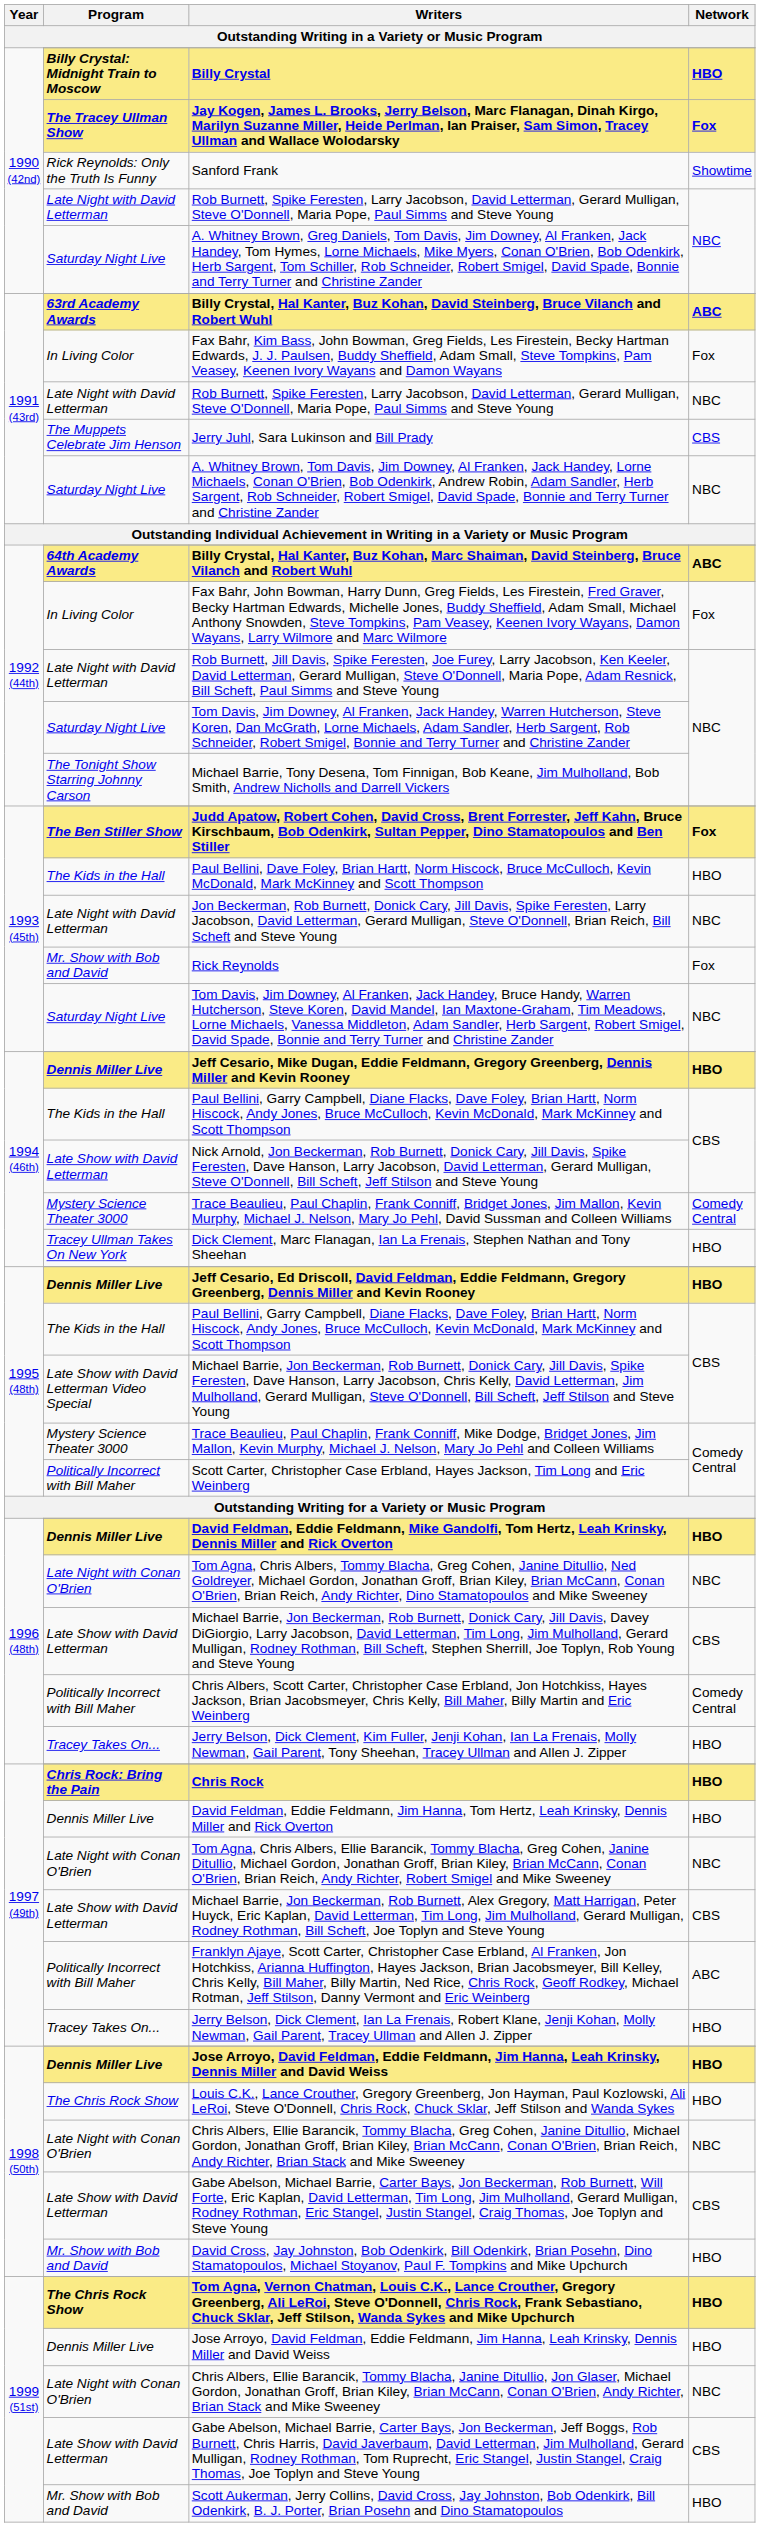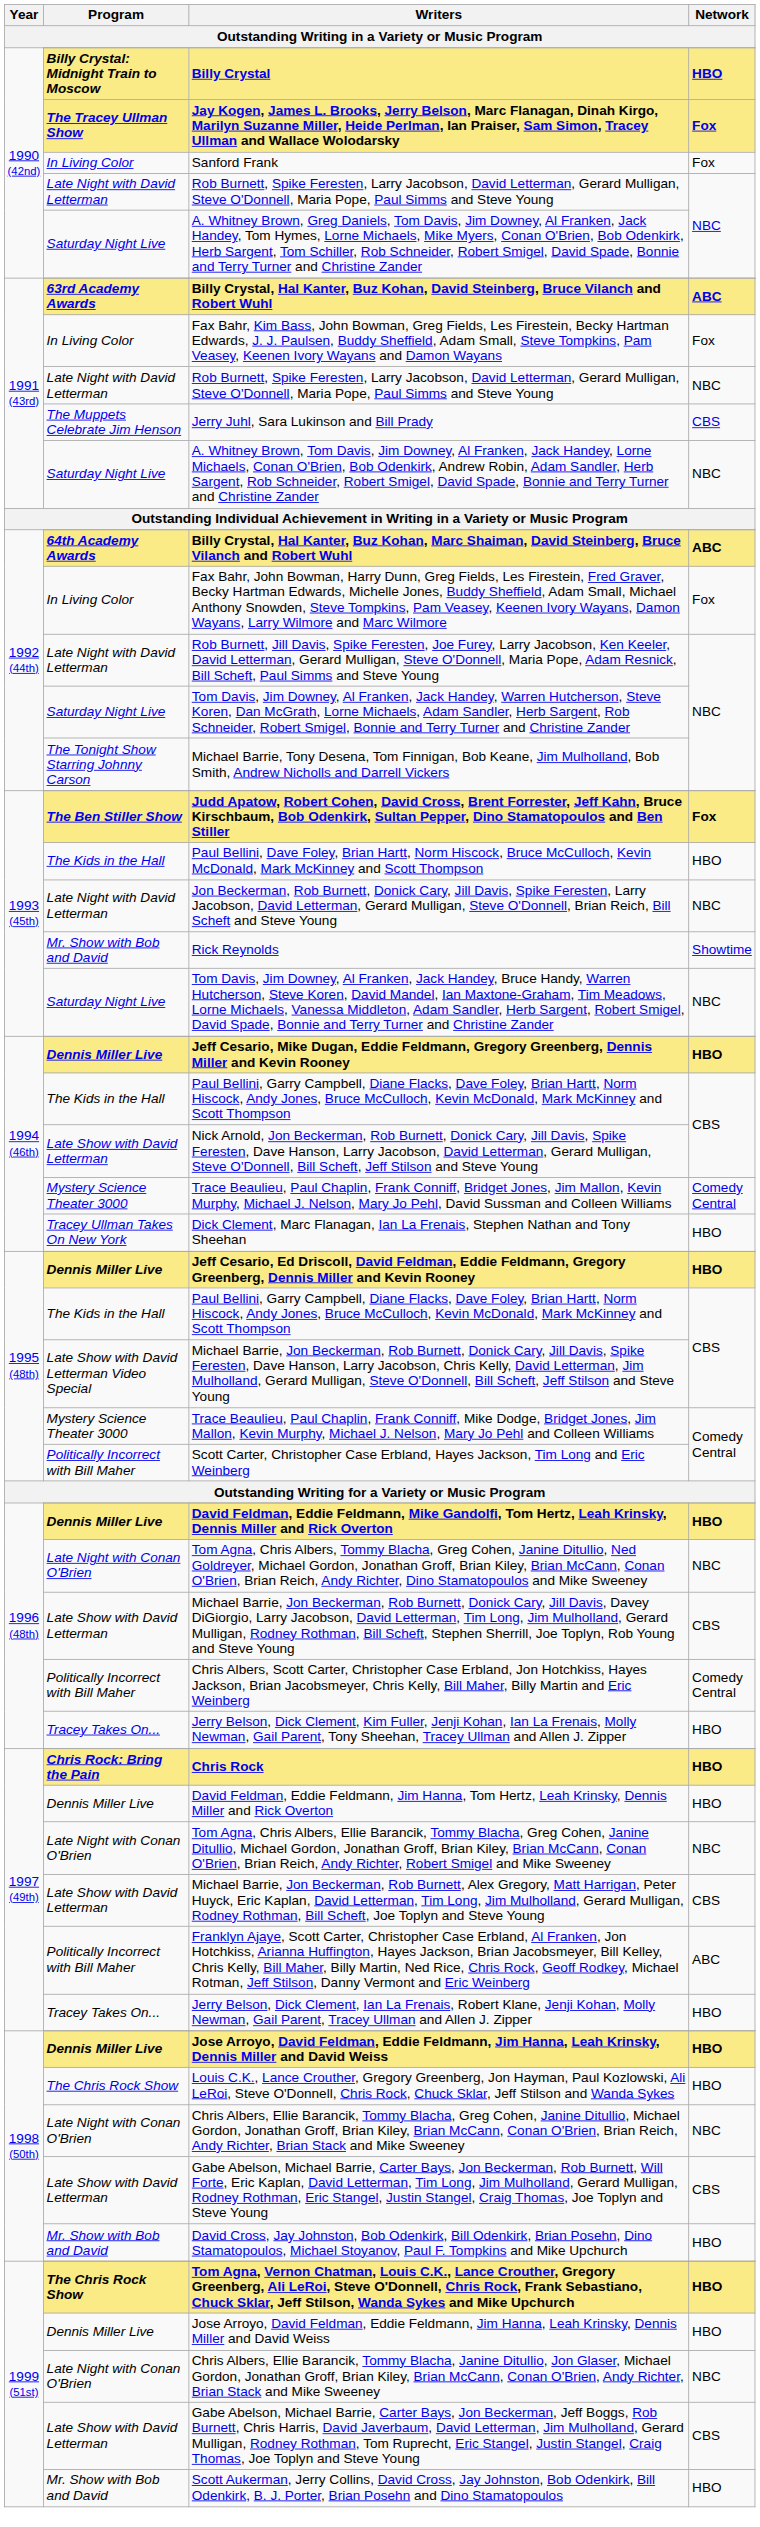Sanford Frank | Program: Rick Reynolds: Only the Truth Is Funny -> In Living Color
Sanford Frank | Network: Showtime -> Fox
Rick Reynolds | Network: Fox -> Showtime
